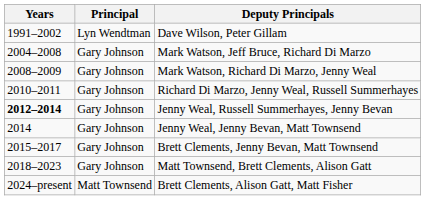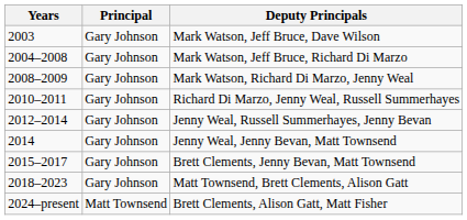- row: 1991–2002 | Lyn Wendtman | Dave Wilson, Peter Gillam
+ row: 2003 | Gary Johnson | Mark Watson, Jeff Bruce, Dave Wilson
Jenny Weal, Russell Summerhayes, Jenny Bevan | Years: bold -> normal
